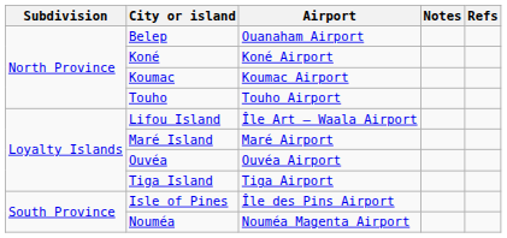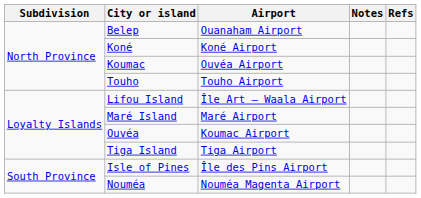Koumac | Airport: Koumac Airport -> Ouvéa Airport
Ouvéa | Airport: Ouvéa Airport -> Koumac Airport
